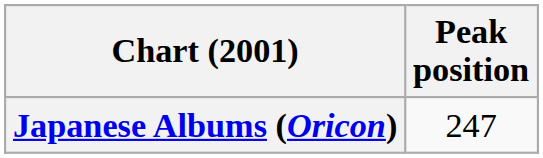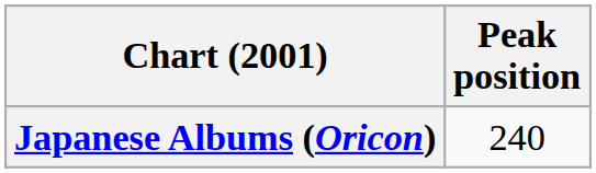Japanese Albums (Oricon) | Peak position: 247 -> 240
